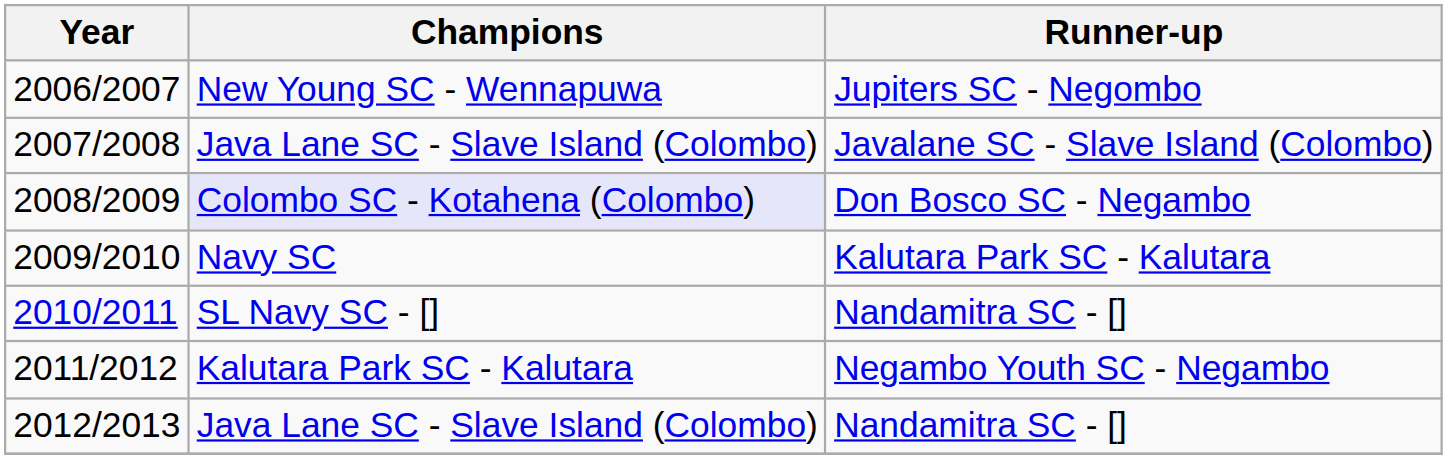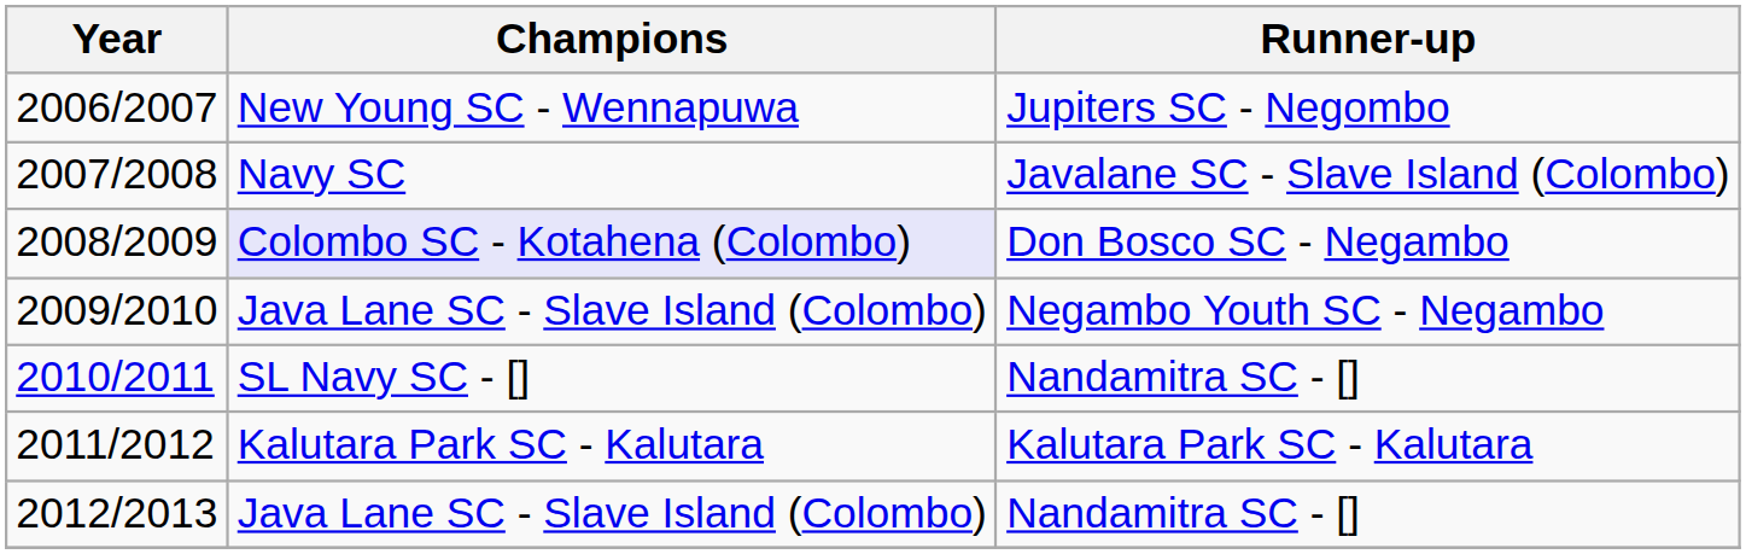2007/2008 | Champions: Java Lane SC - Slave Island (Colombo) -> Navy SC
2009/2010 | Champions: Navy SC -> Java Lane SC - Slave Island (Colombo)
2009/2010 | Runner-up: Kalutara Park SC - Kalutara -> Negambo Youth SC - Negambo
2011/2012 | Runner-up: Negambo Youth SC - Negambo -> Kalutara Park SC - Kalutara
